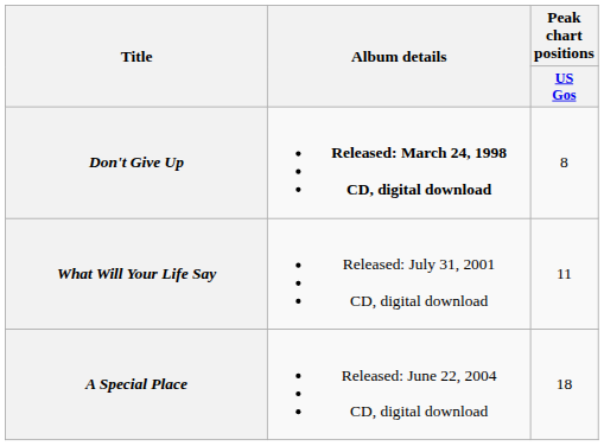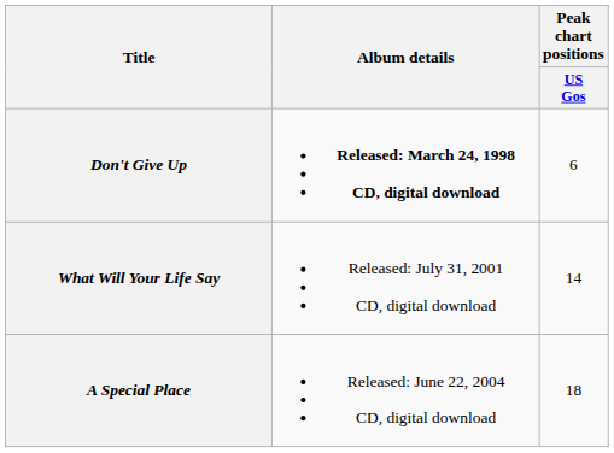Don't Give Up | Peak chart positions / US Gos: 8 -> 6
What Will Your Life Say | Peak chart positions / US Gos: 11 -> 14
